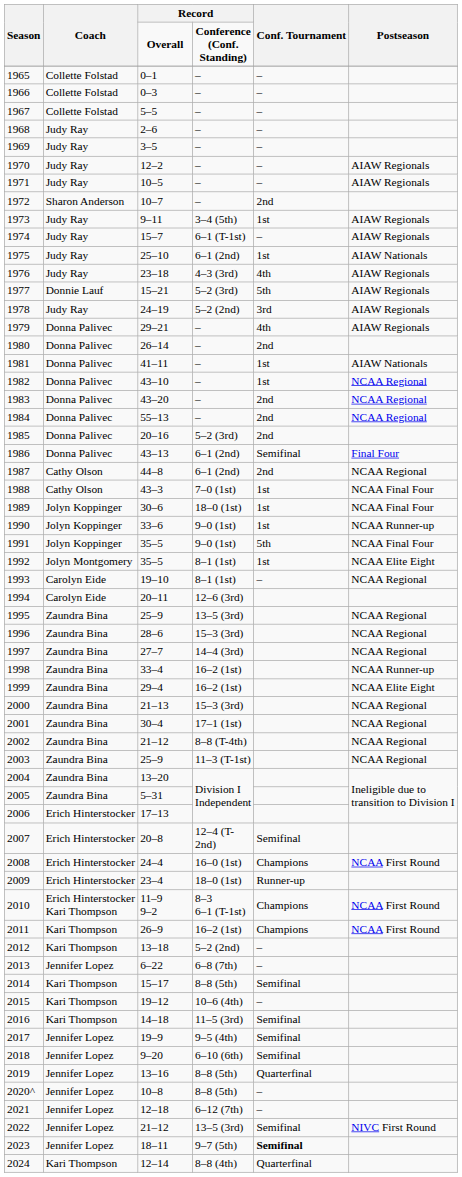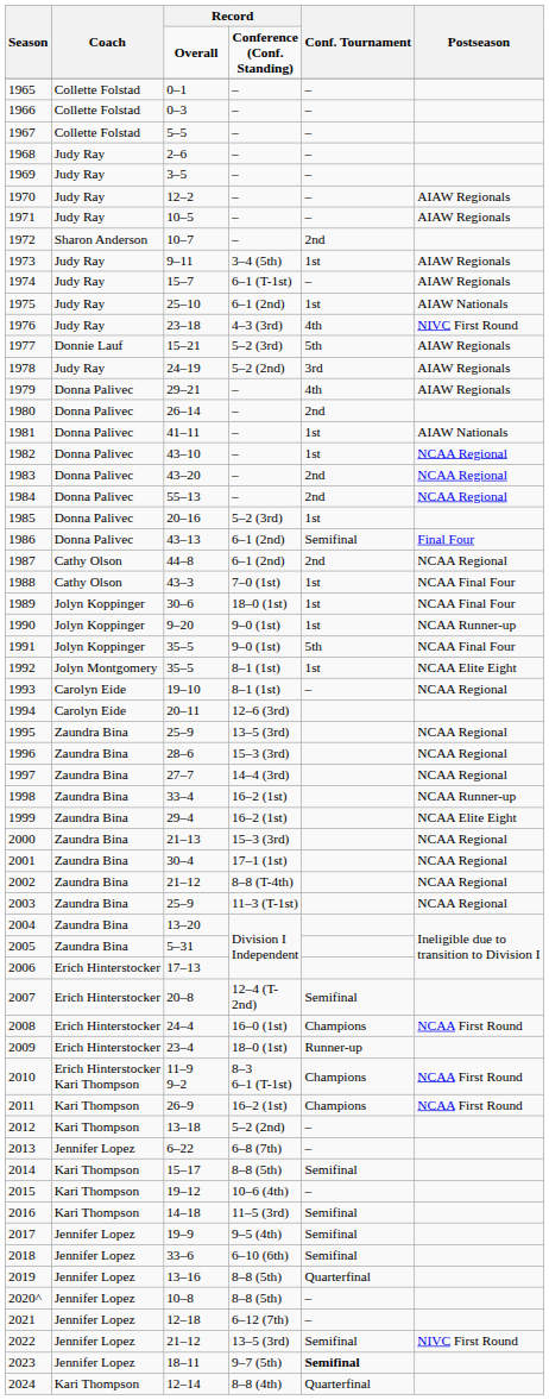1976 | Postseason: AIAW Regionals -> NIVC First Round
1985 | Conf. Tournament: 2nd -> 1st
1990 | column 3: 33–6 -> 9–20
2018 | column 3: 9–20 -> 33–6
